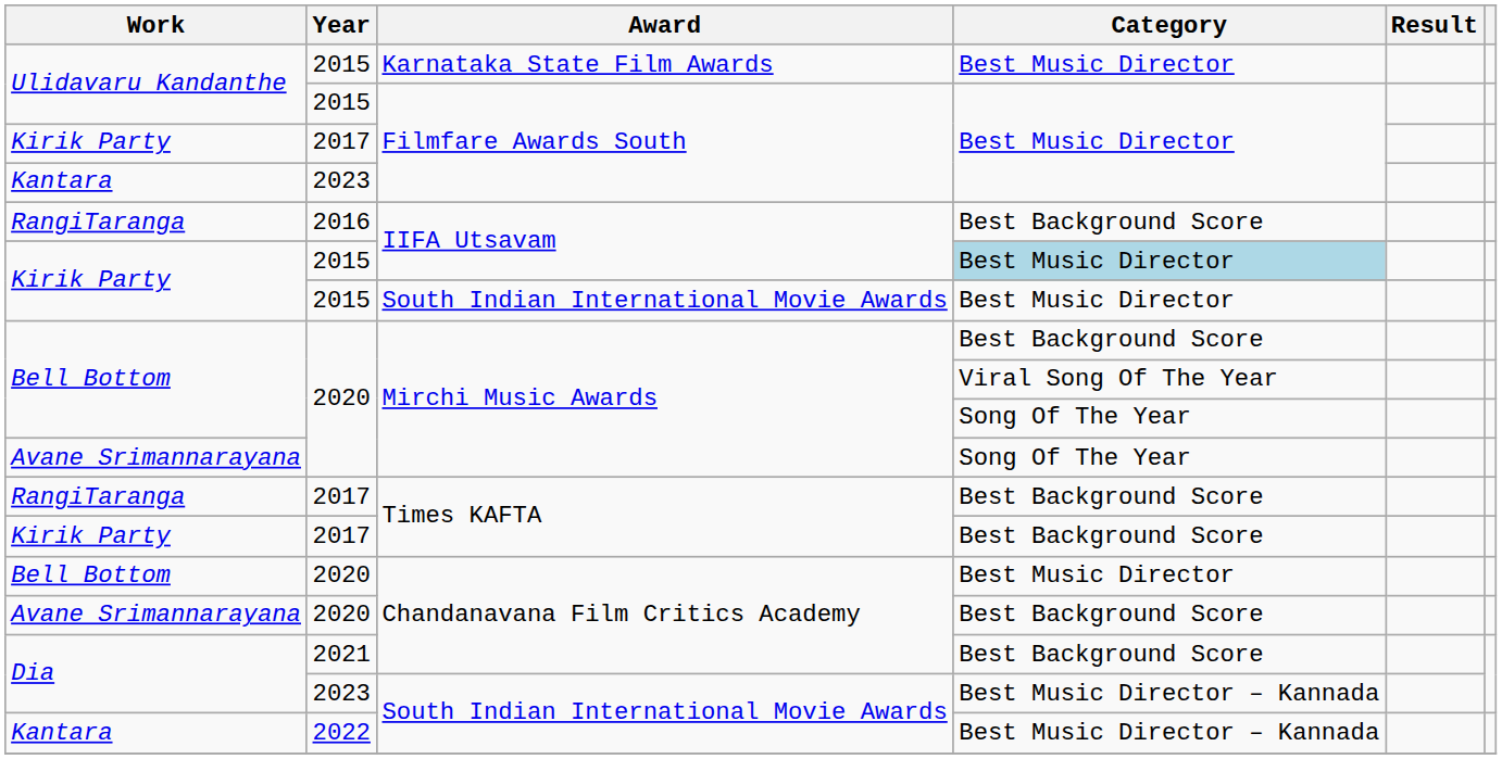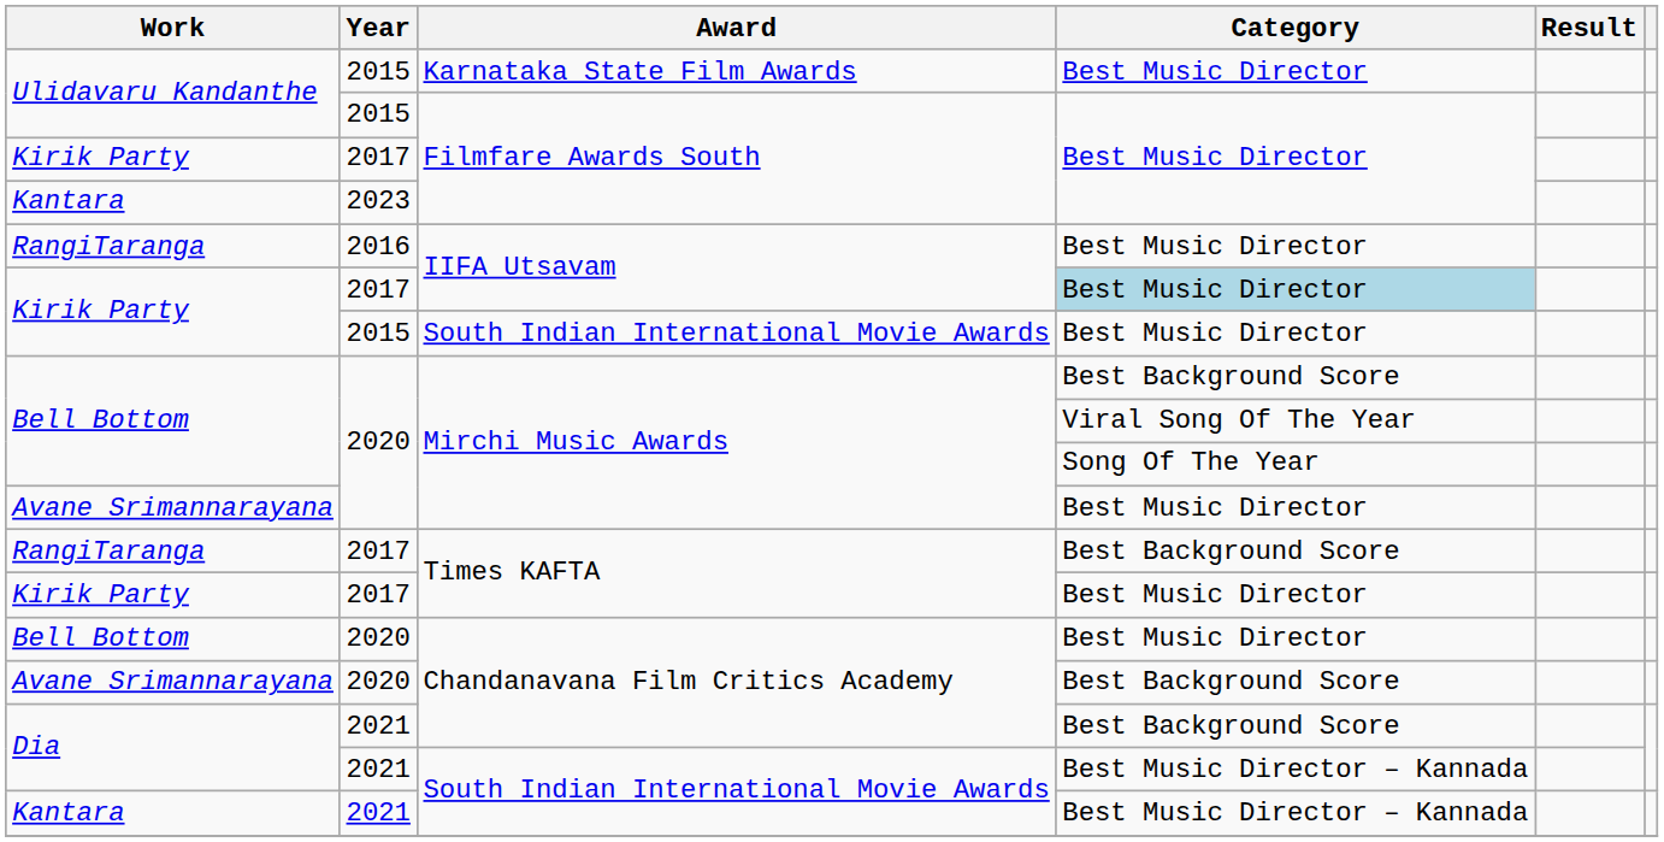RangiTaranga / IIFA Utsavam | Category: Best Background Score -> Best Music Director
Kirik Party / IIFA Utsavam | Year: 2015 -> 2017
Avane Srimannarayana / Mirchi Music Awards | Category: Song Of The Year -> Best Music Director
Kirik Party / Times KAFTA | Category: Best Background Score -> Best Music Director
Dia / South Indian International Movie Awards | Year: 2023 -> 2021
Kantara / South Indian International Movie Awards | Year: 2022 -> 2021
